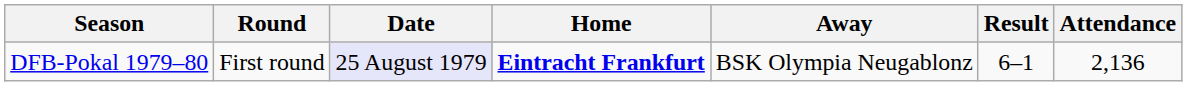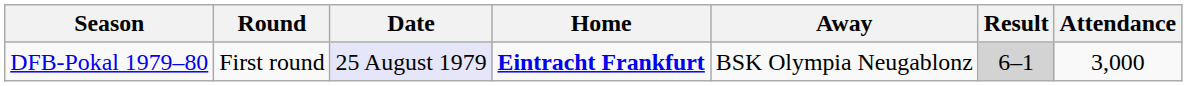DFB-Pokal 1979–80 | Result: no background -> lightgrey background
DFB-Pokal 1979–80 | Attendance: 2,136 -> 3,000
